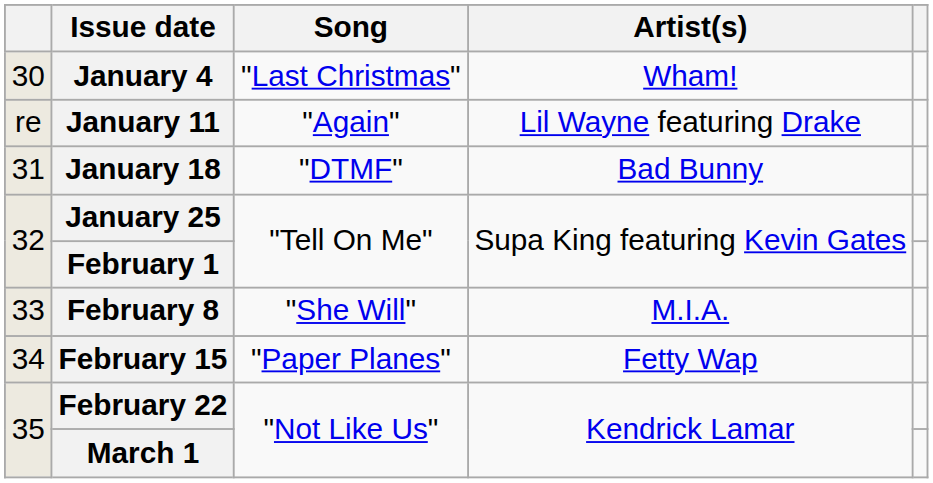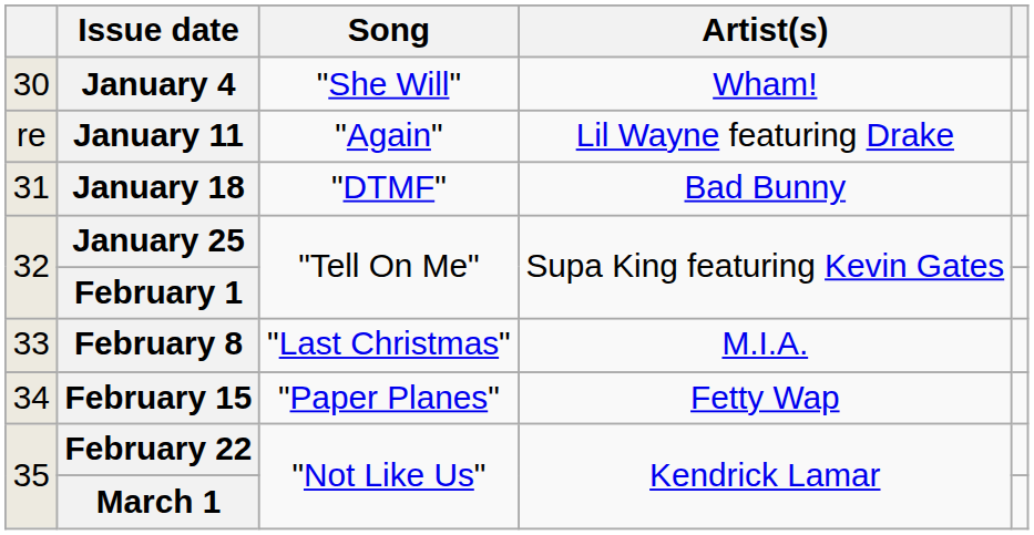January 4 | Song: "Last Christmas" -> "She Will"
February 8 | Song: "She Will" -> "Last Christmas"
